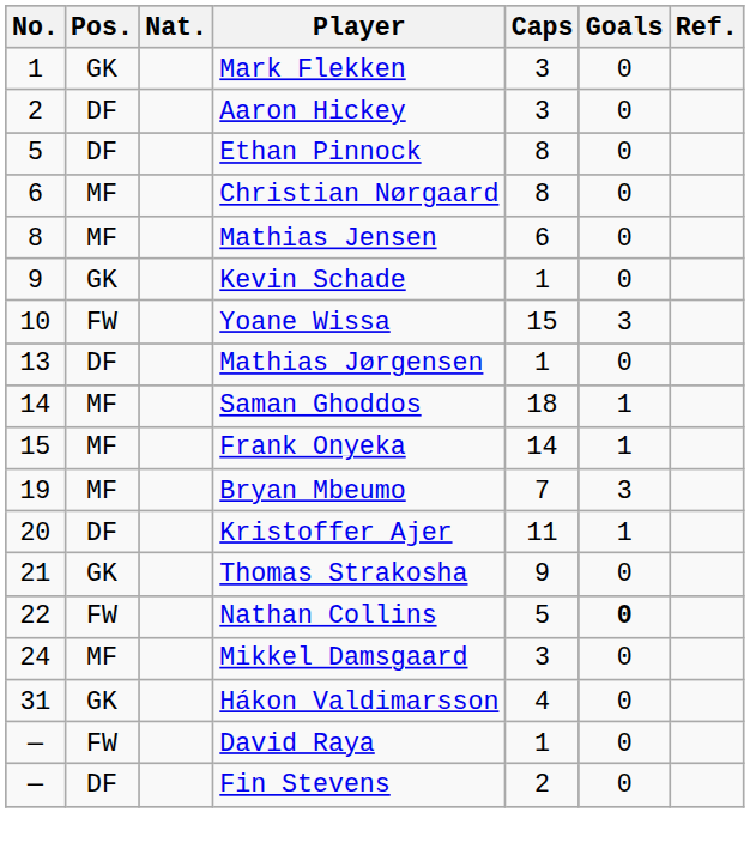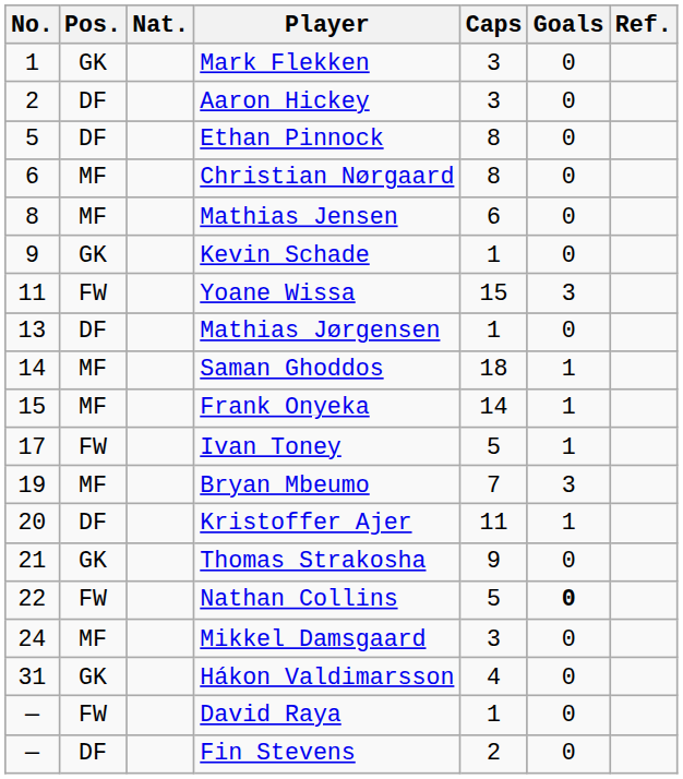Yoane Wissa | No.: 10 -> 11
+ row: 17 | FW | Ivan Toney | 5 | 1
